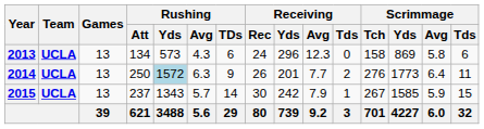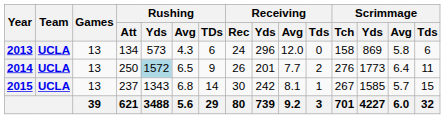2013 | Receiving / Avg: 12.3 -> 12.0
2014 | Rushing / Avg: 6.3 -> 6.5
2015 | Rushing / Avg: 5.7 -> 6.8
2015 | Receiving / Avg: 7.9 -> 8.1
2015 | Scrimmage / Avg: 5.9 -> 5.7
